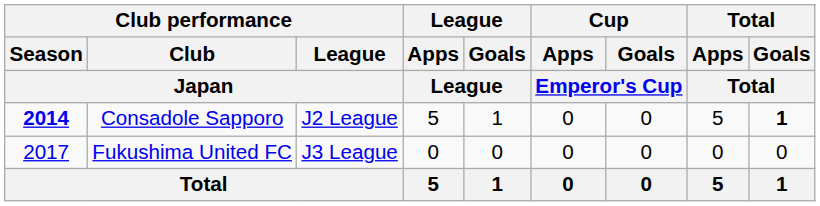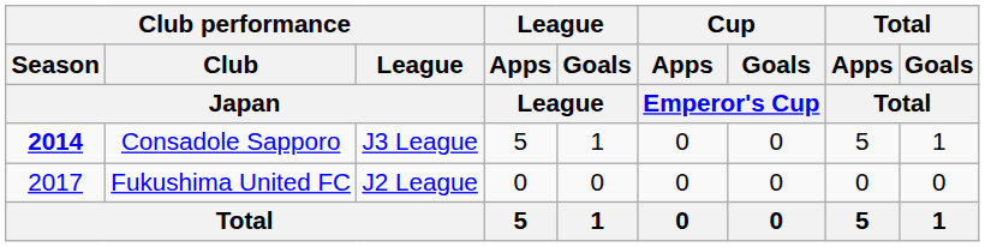Consadole Sapporo | Club performance / League / Japan: J2 League -> J3 League
Consadole Sapporo | Total / Goals / Total: bold -> normal
Fukushima United FC | Club performance / League / Japan: J3 League -> J2 League
